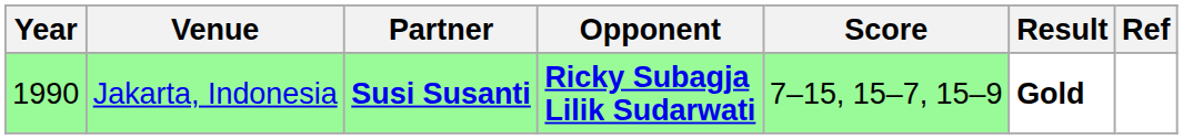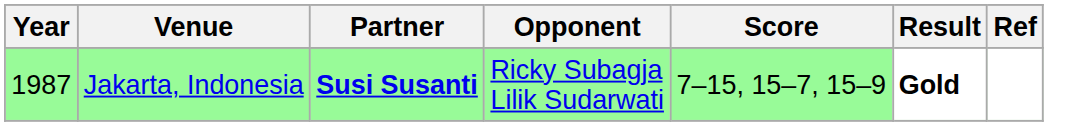Jakarta, Indonesia | Year: 1990 -> 1987
Jakarta, Indonesia | Opponent: bold -> normal
